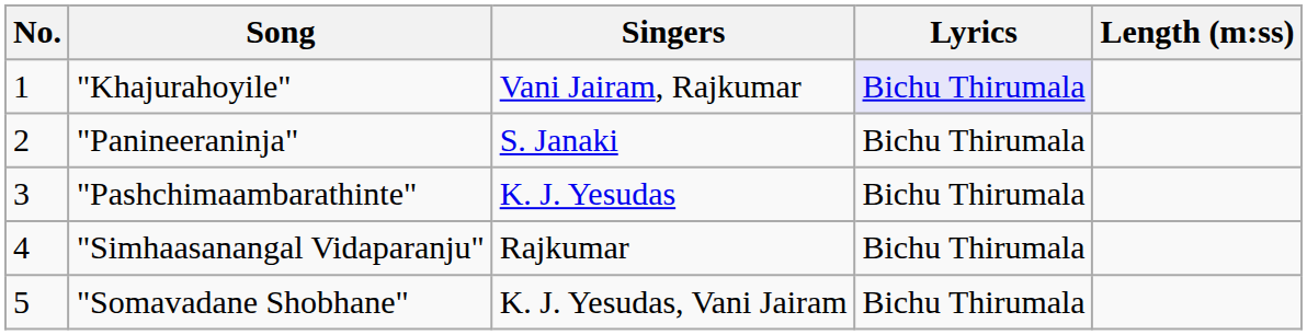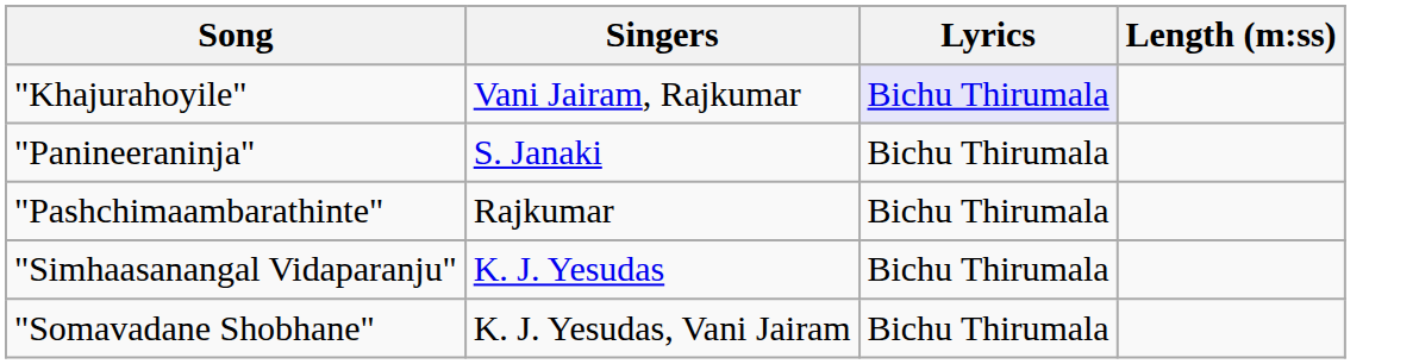- column: No. | 1 | 2 | 3 | 4 | 5
"Pashchimaambarathinte" | Singers: K. J. Yesudas -> Rajkumar
"Simhaasanangal Vidaparanju" | Singers: Rajkumar -> K. J. Yesudas
